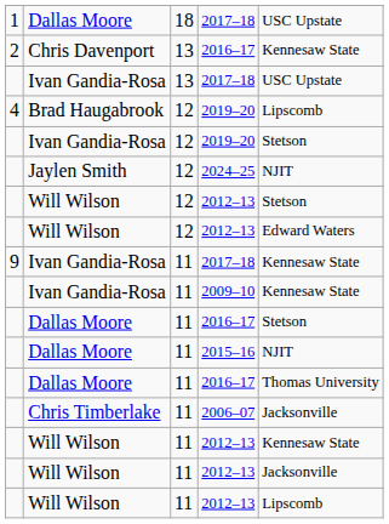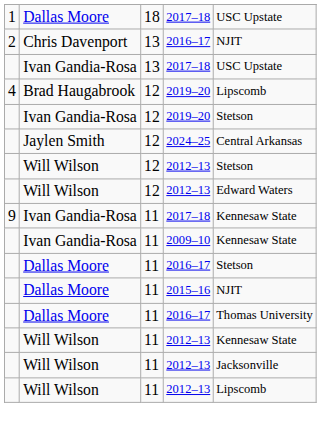2 / 2016–17 | column 5: Kennesaw State -> NJIT
2024–25 | column 5: NJIT -> Central Arkansas
- row: Chris Timberlake | 11 | 2006–07 | Jacksonville
